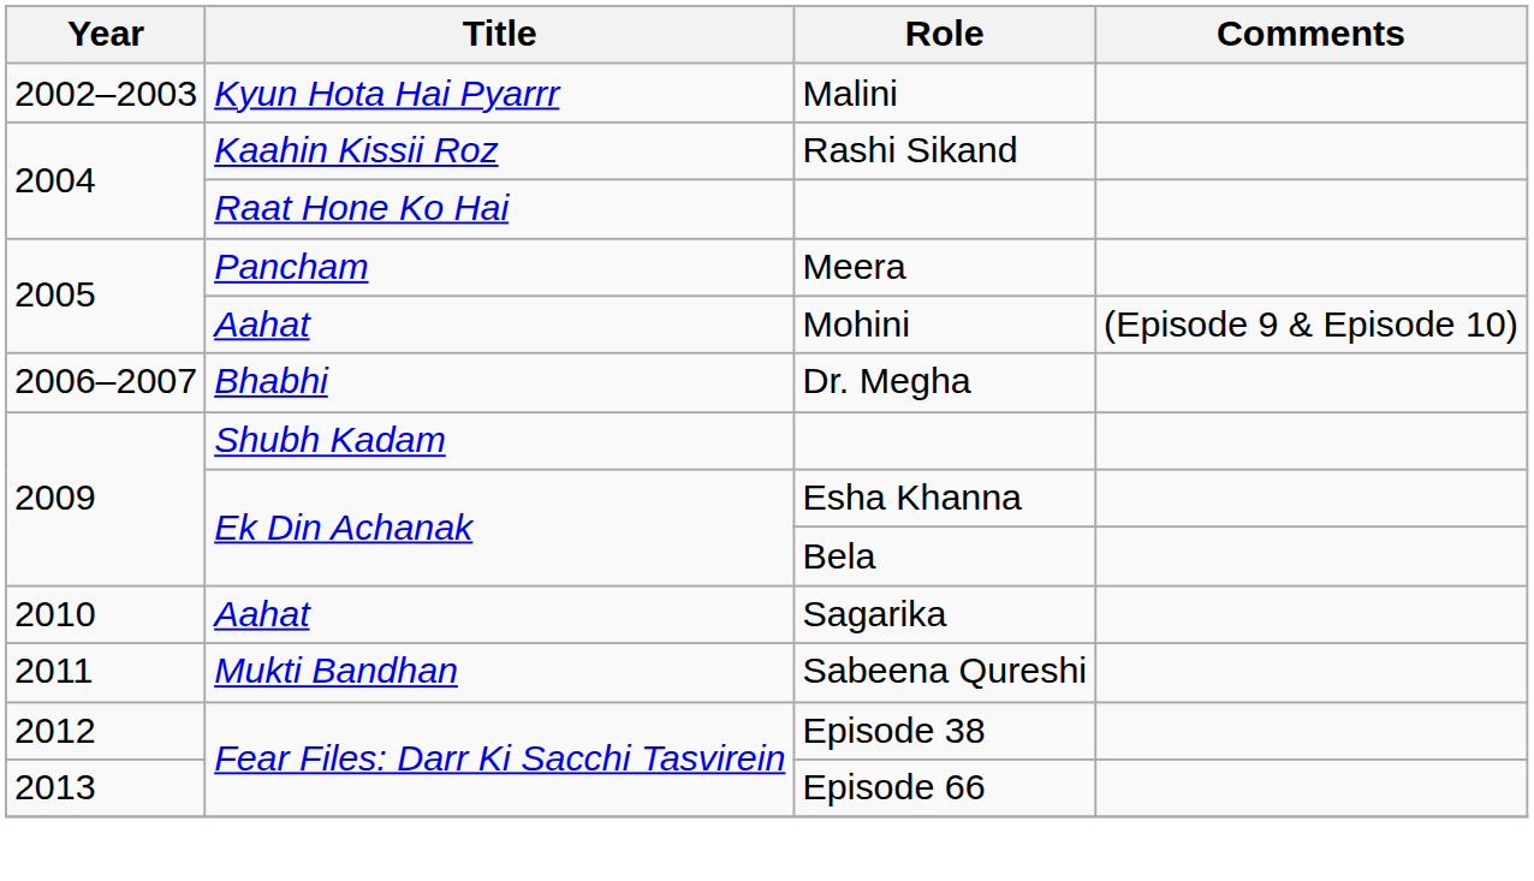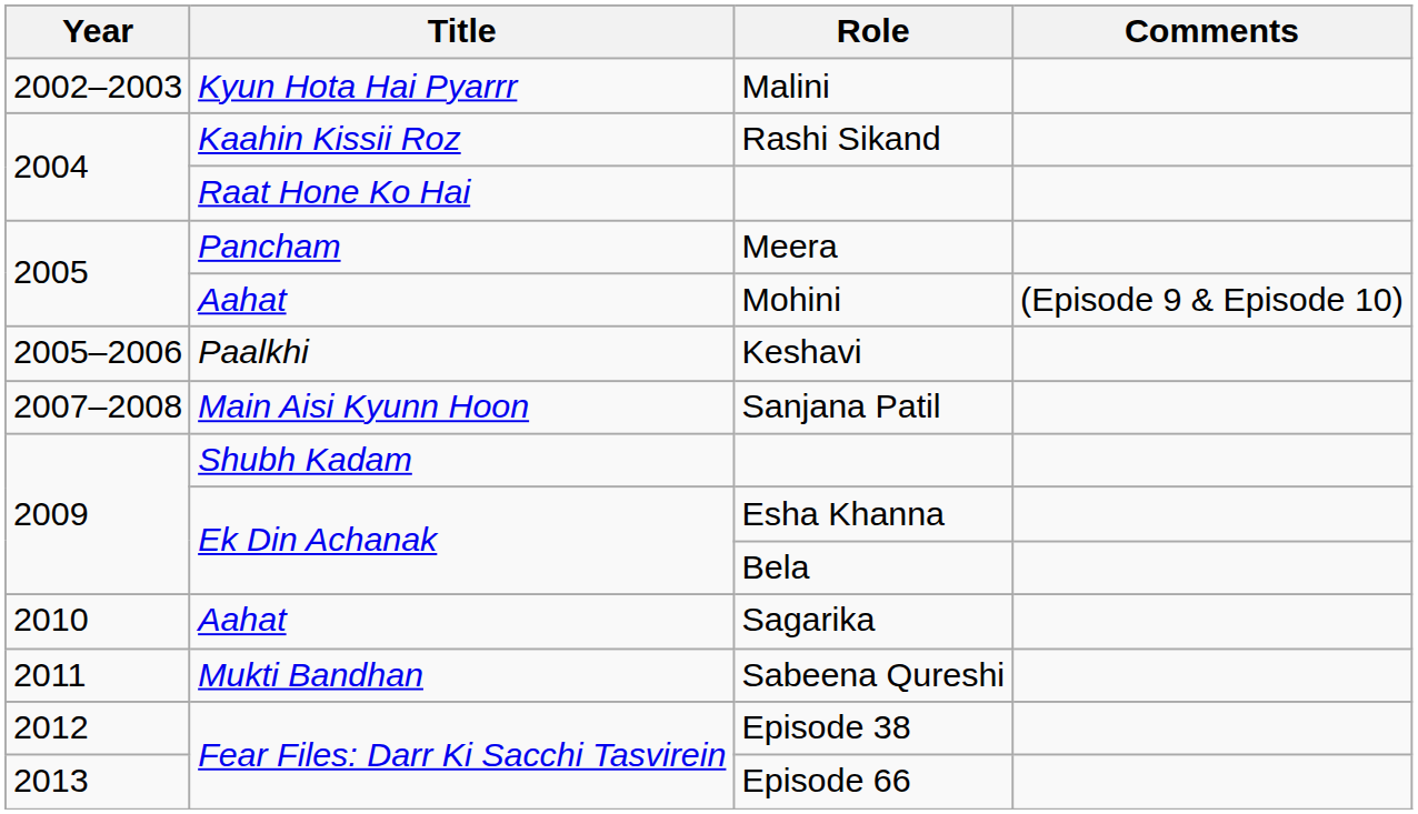+ row: 2005–2006 | Paalkhi | Keshavi
- row: 2006–2007 | Bhabhi | Dr. Megha
+ row: 2007–2008 | Main Aisi Kyunn Hoon | Sanjana Patil
